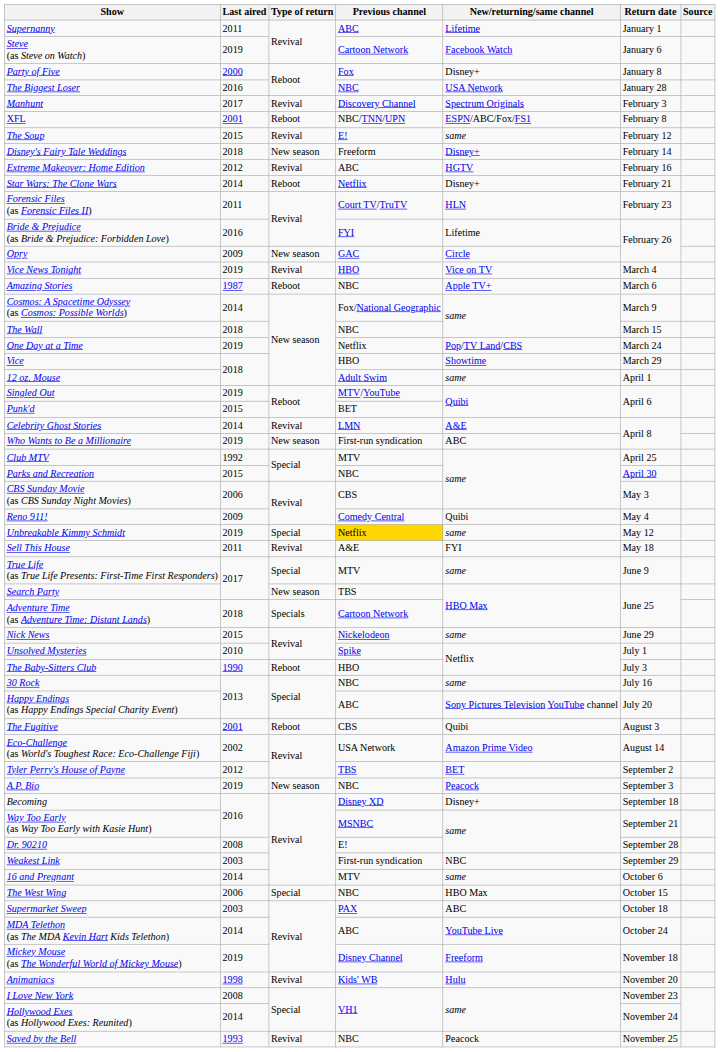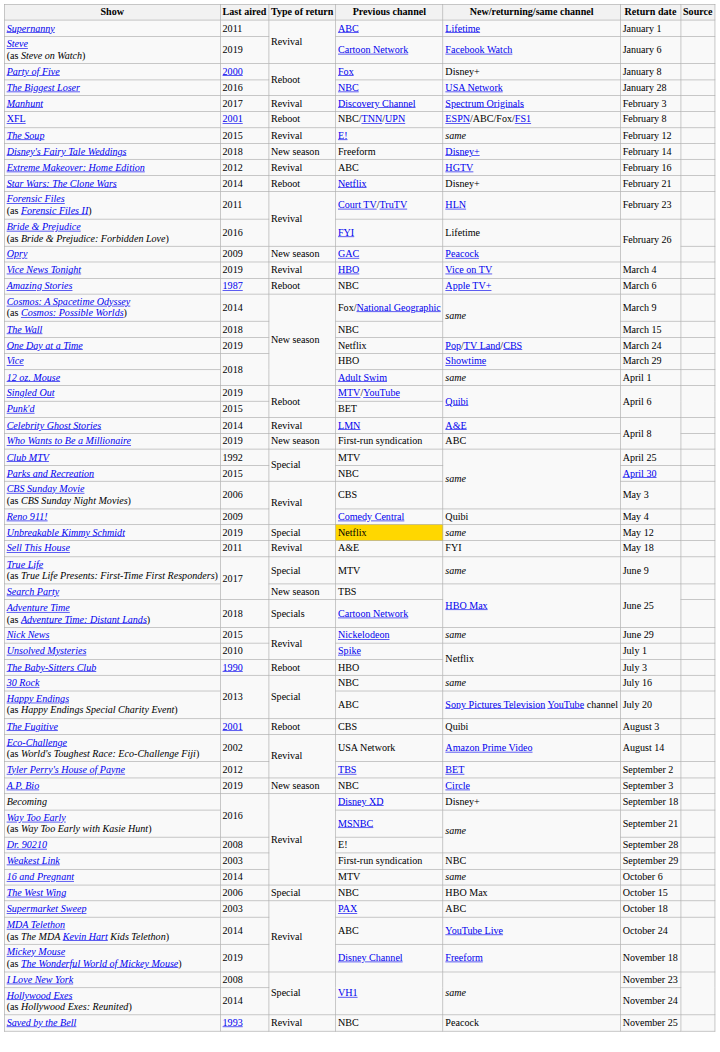Opry | New/returning/same channel: Circle -> Peacock
A.P. Bio | New/returning/same channel: Peacock -> Circle
- row: Animaniacs | 1998 | Revival | Kids' WB | Hulu | November 20
